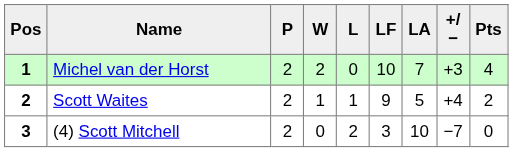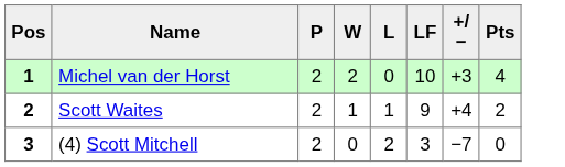- column: LA | 7 | 5 | 10
